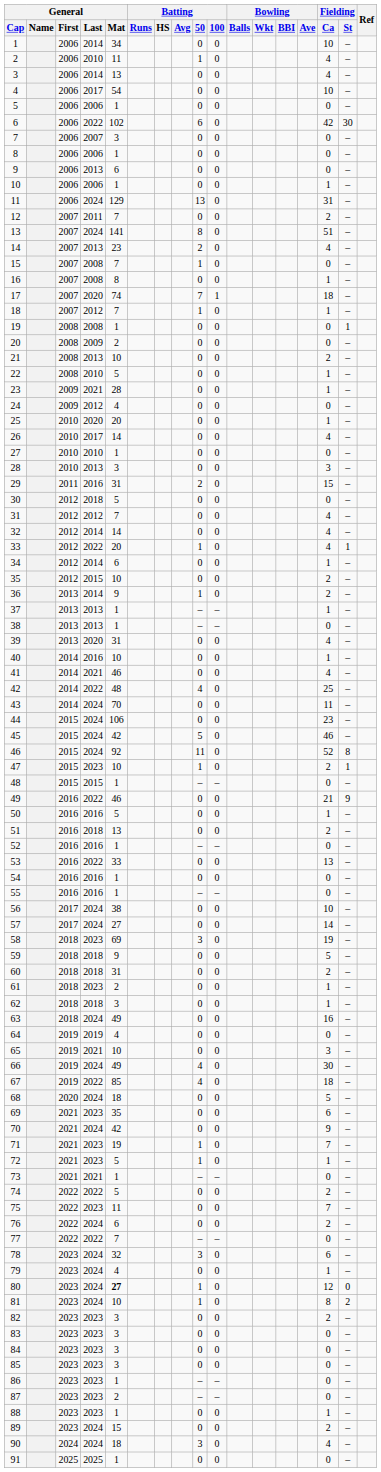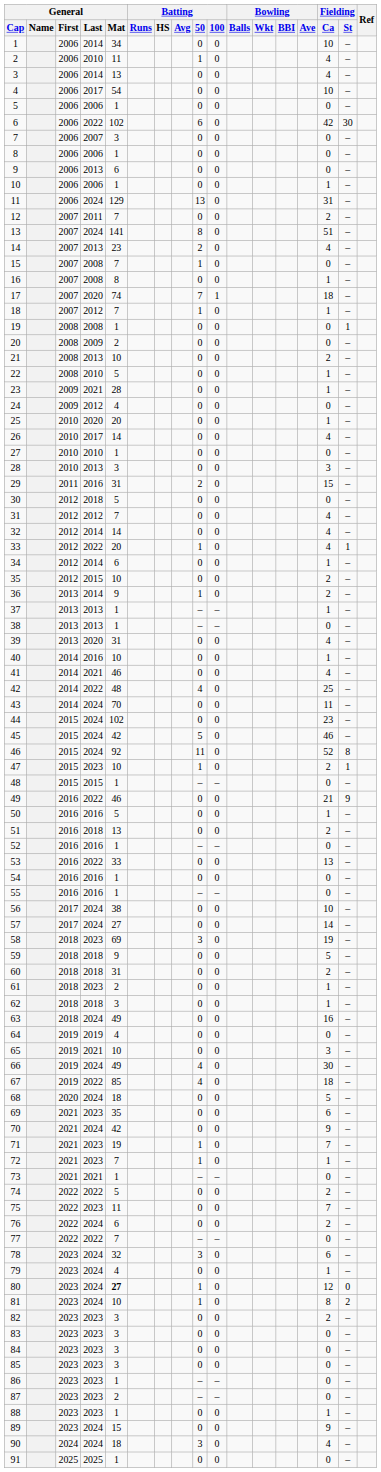44 | General / Mat: 106 -> 102
72 | General / Mat: 5 -> 7
89 | Fielding / Ca: 2 -> 9
